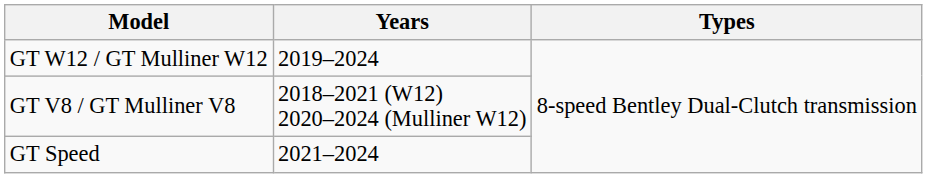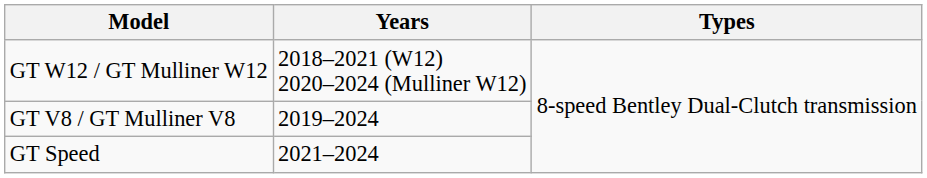GT W12 / GT Mulliner W12 | Years: 2019–2024 -> 2018–2021 (W12) 2020–2024 (Mulliner W12)
GT V8 / GT Mulliner V8 | Years: 2018–2021 (W12) 2020–2024 (Mulliner W12) -> 2019–2024
